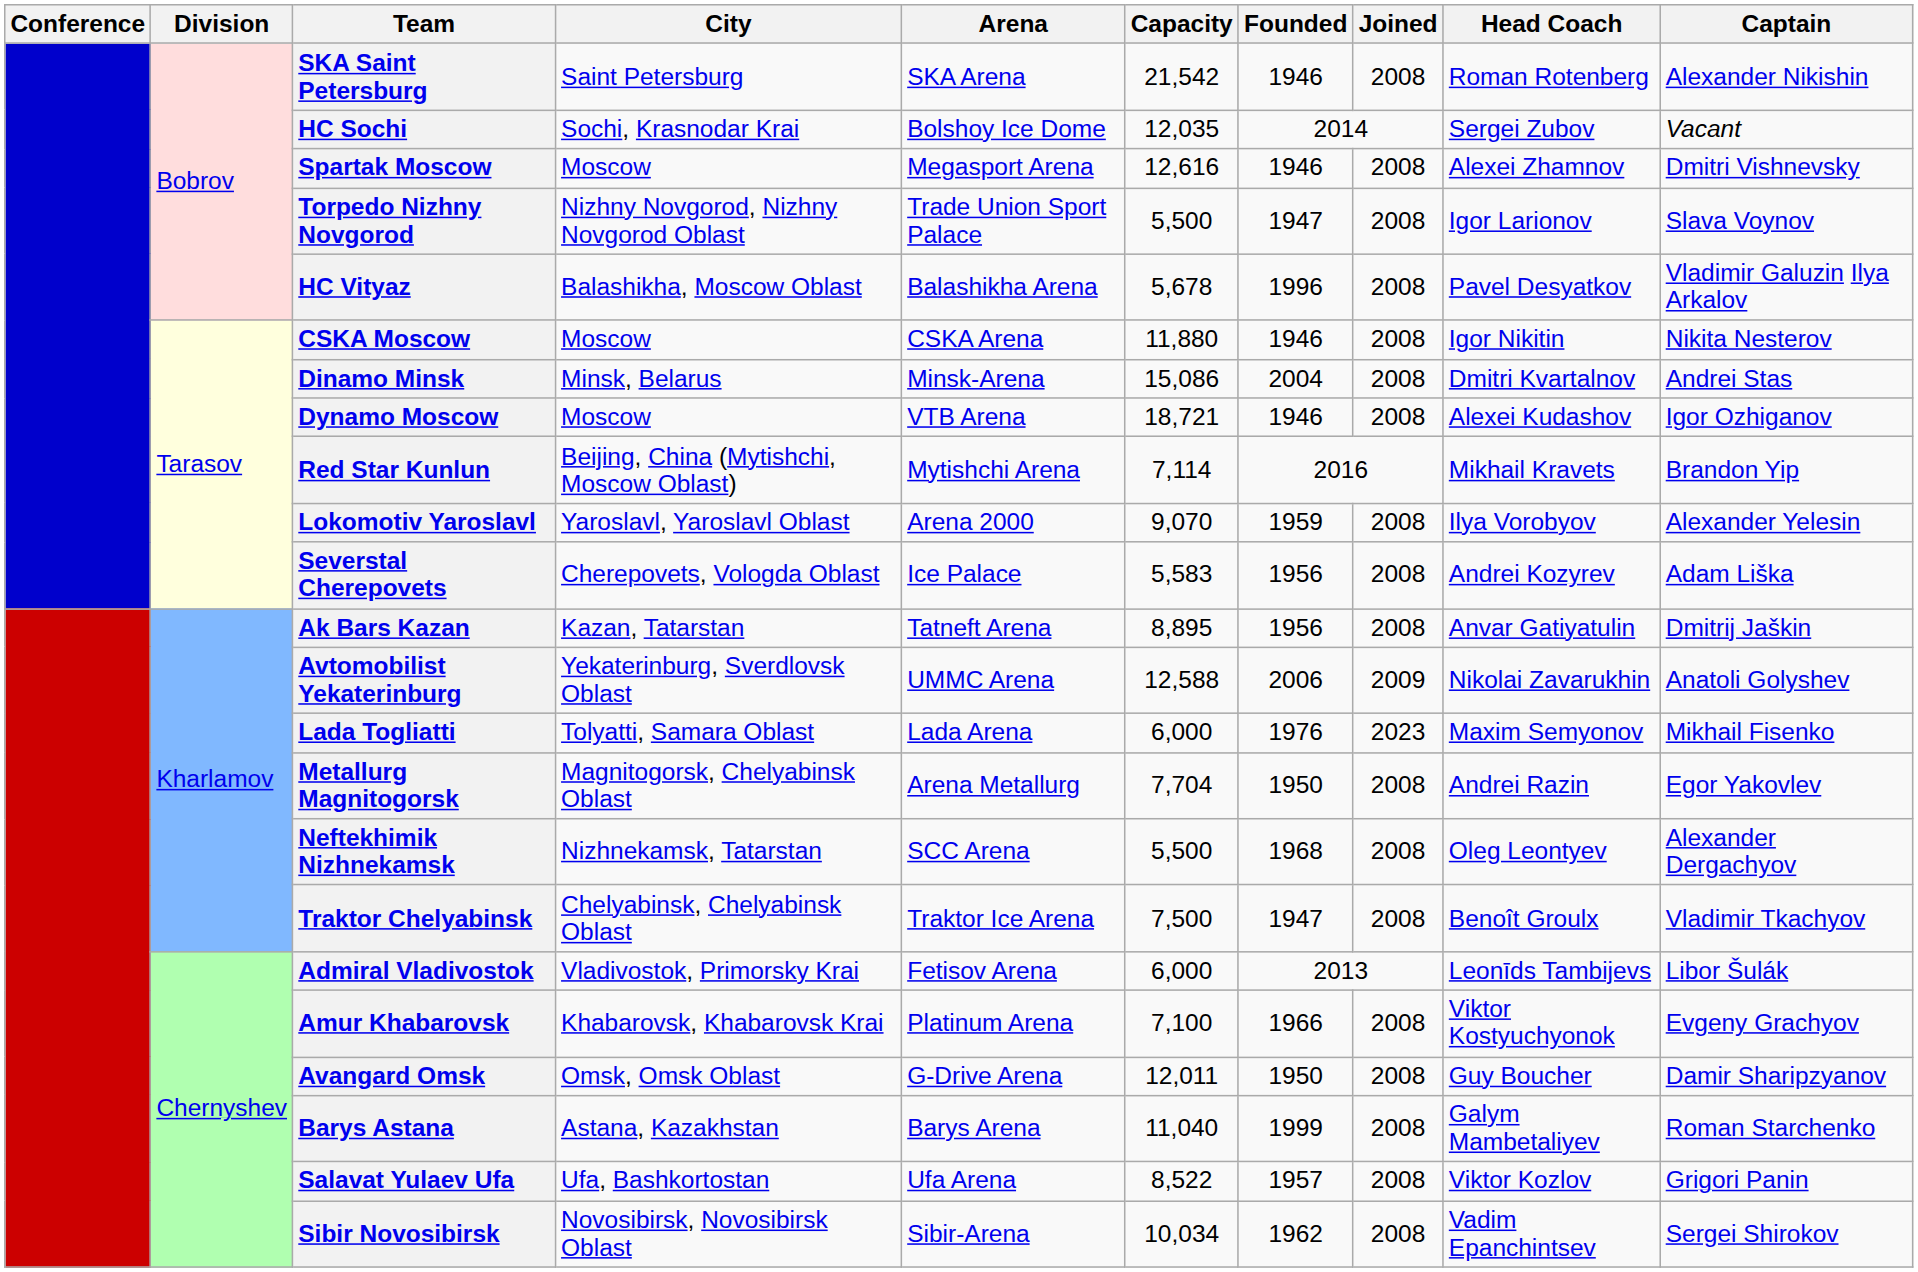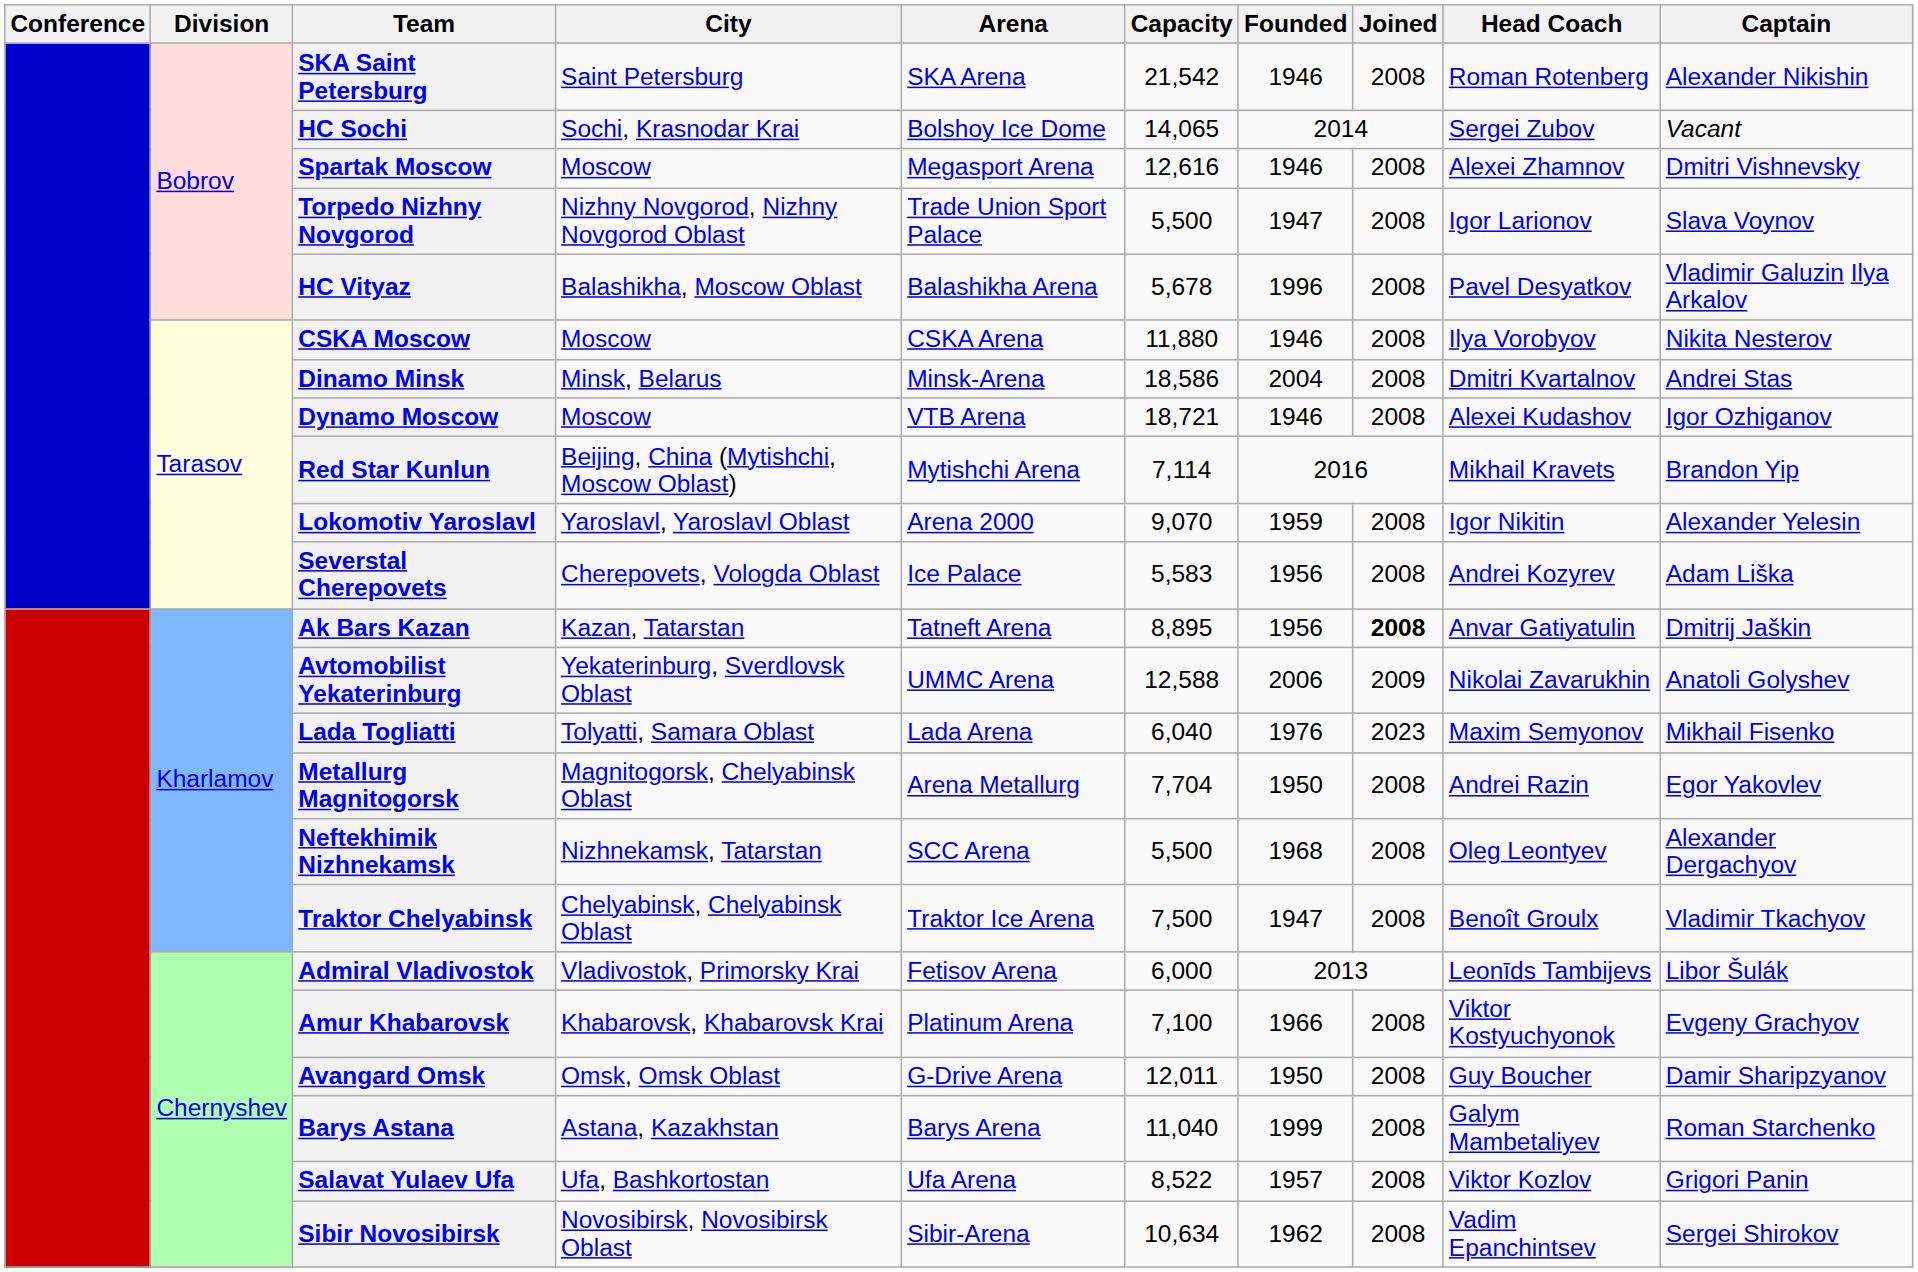HC Sochi | Capacity: 12,035 -> 14,065
CSKA Moscow | Head Coach: Igor Nikitin -> Ilya Vorobyov
Dinamo Minsk | Capacity: 15,086 -> 18,586
Lokomotiv Yaroslavl | Head Coach: Ilya Vorobyov -> Igor Nikitin
Ak Bars Kazan | Joined: normal -> bold
Lada Togliatti | Capacity: 6,000 -> 6,040
Sibir Novosibirsk | Capacity: 10,034 -> 10,634
